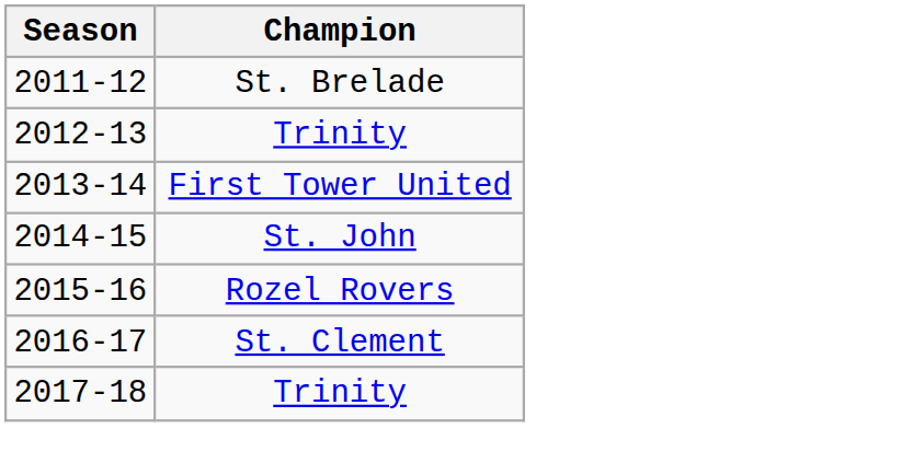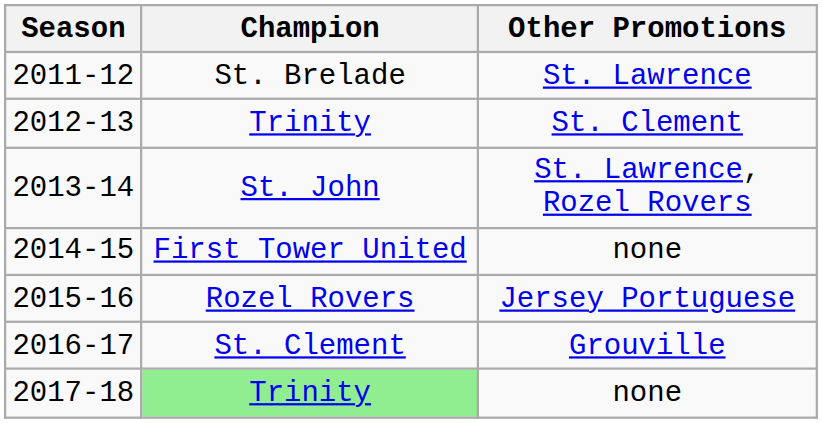+ column: Other Promotions | St. Lawrence | St. Clement | St. Lawrence, Rozel Rovers | none | Jersey Portuguese | Grouville | none
2013-14 | Champion: First Tower United -> St. John
2014-15 | Champion: St. John -> First Tower United
2017-18 | Champion: no background -> lightgreen background
